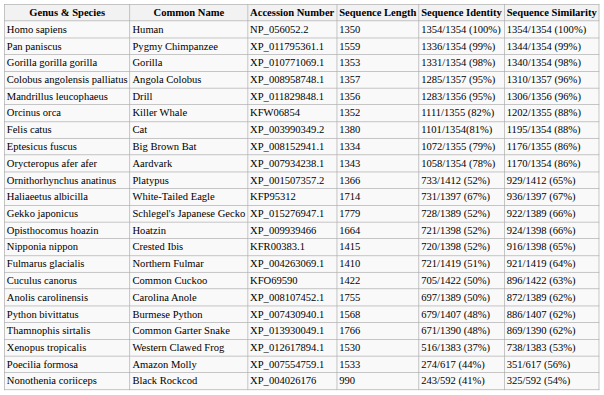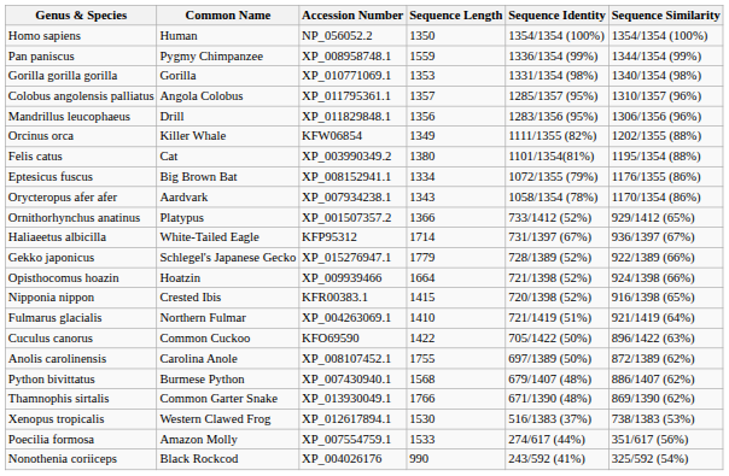Pan paniscus | Accession Number: XP_011795361.1 -> XP_008958748.1
Colobus angolensis palliatus | Accession Number: XP_008958748.1 -> XP_011795361.1
Orcinus orca | Sequence Length: 1352 -> 1349
